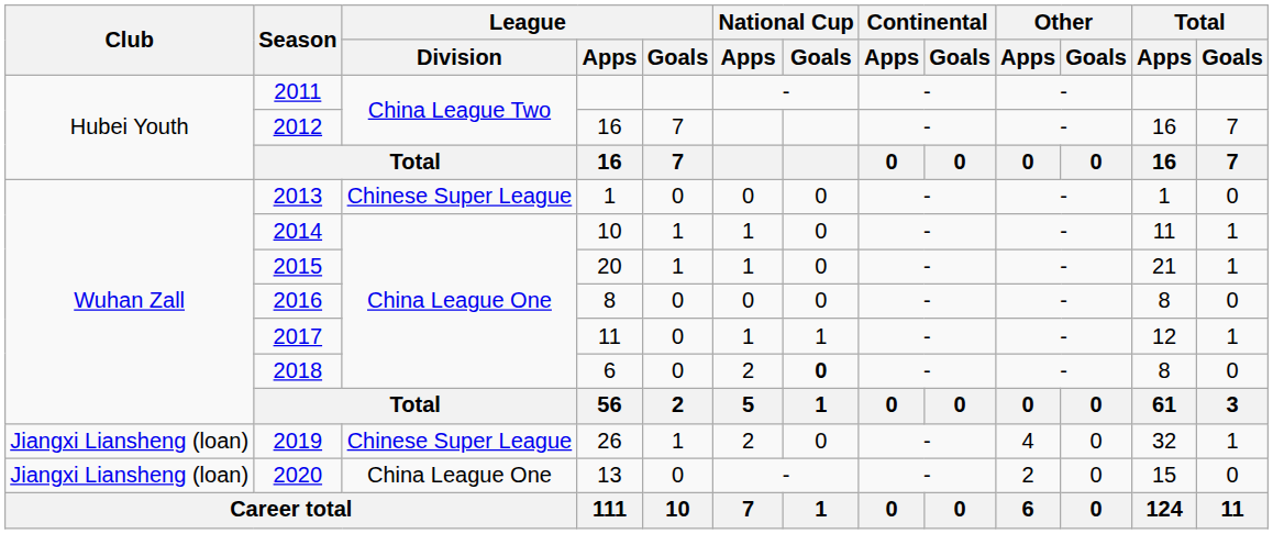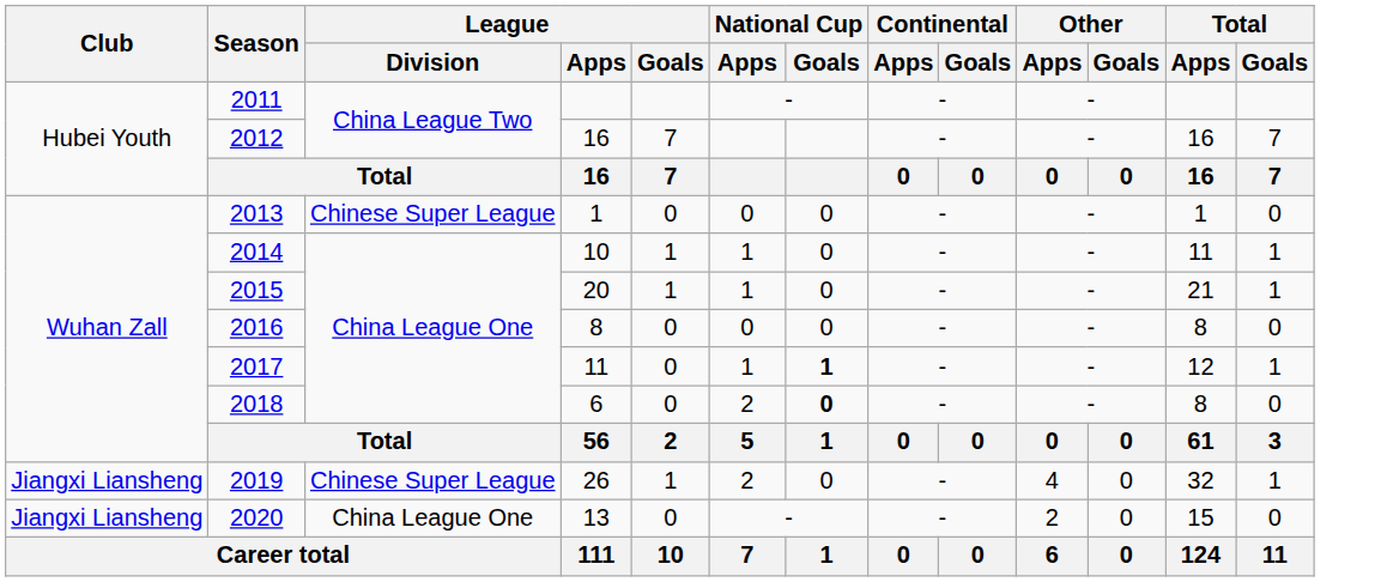2017 | National Cup / Goals: normal -> bold
2019 | Club: Jiangxi Liansheng (loan) -> Jiangxi Liansheng
2020 | Club: Jiangxi Liansheng (loan) -> Jiangxi Liansheng
